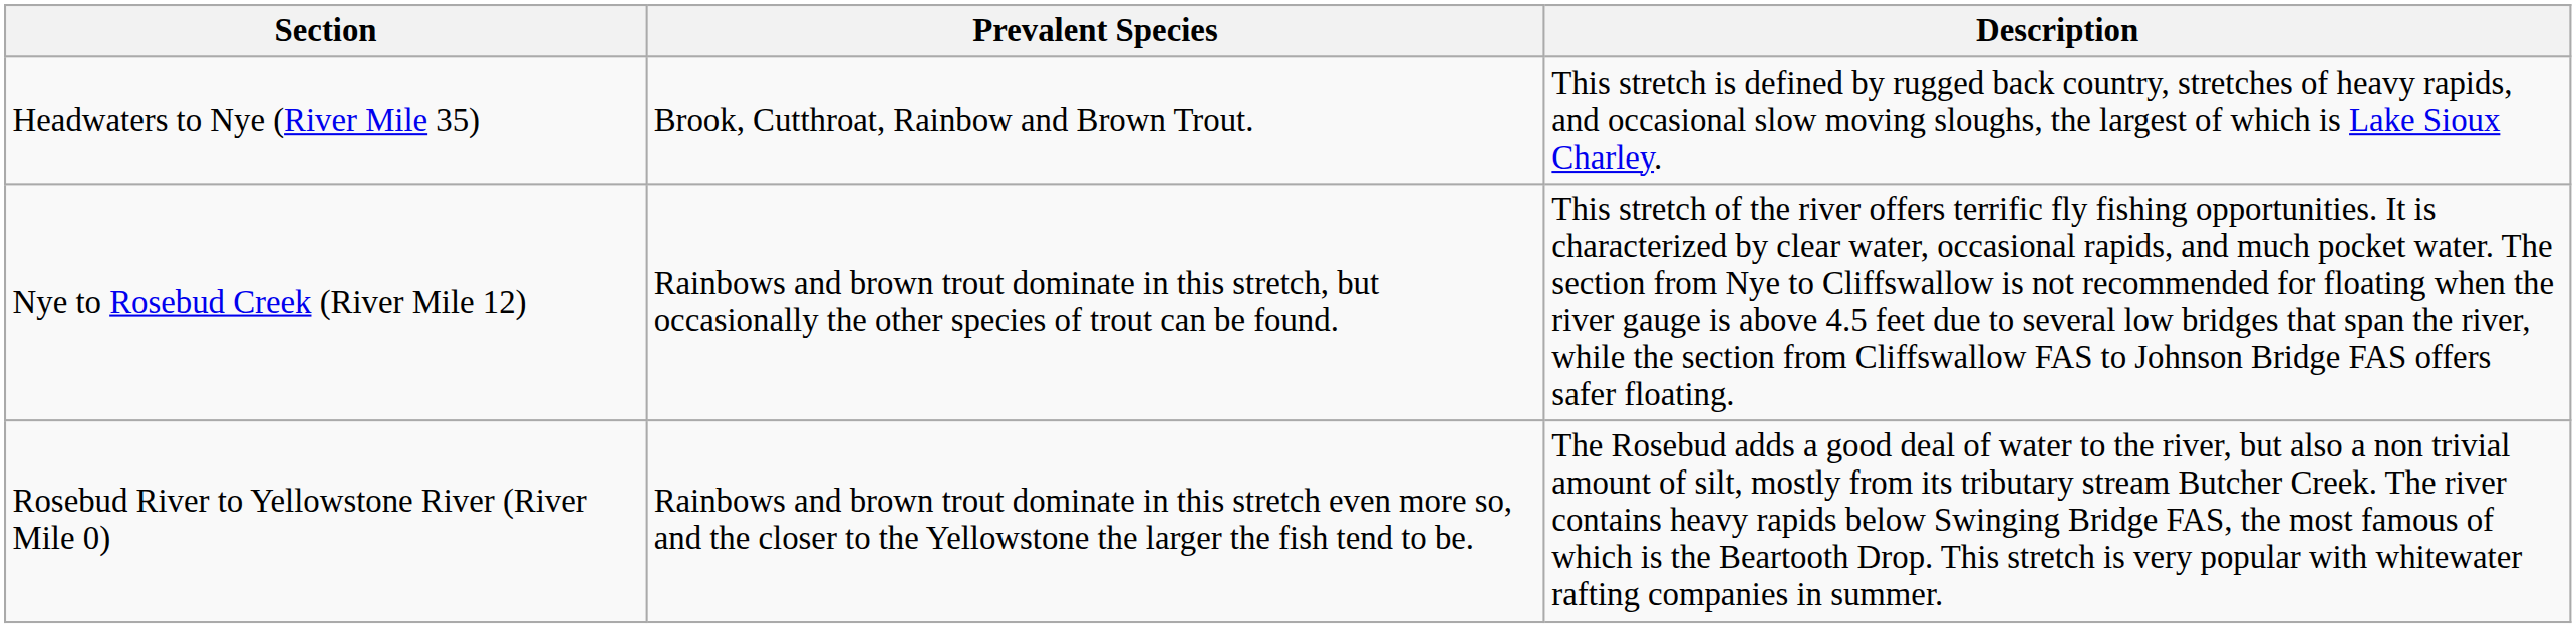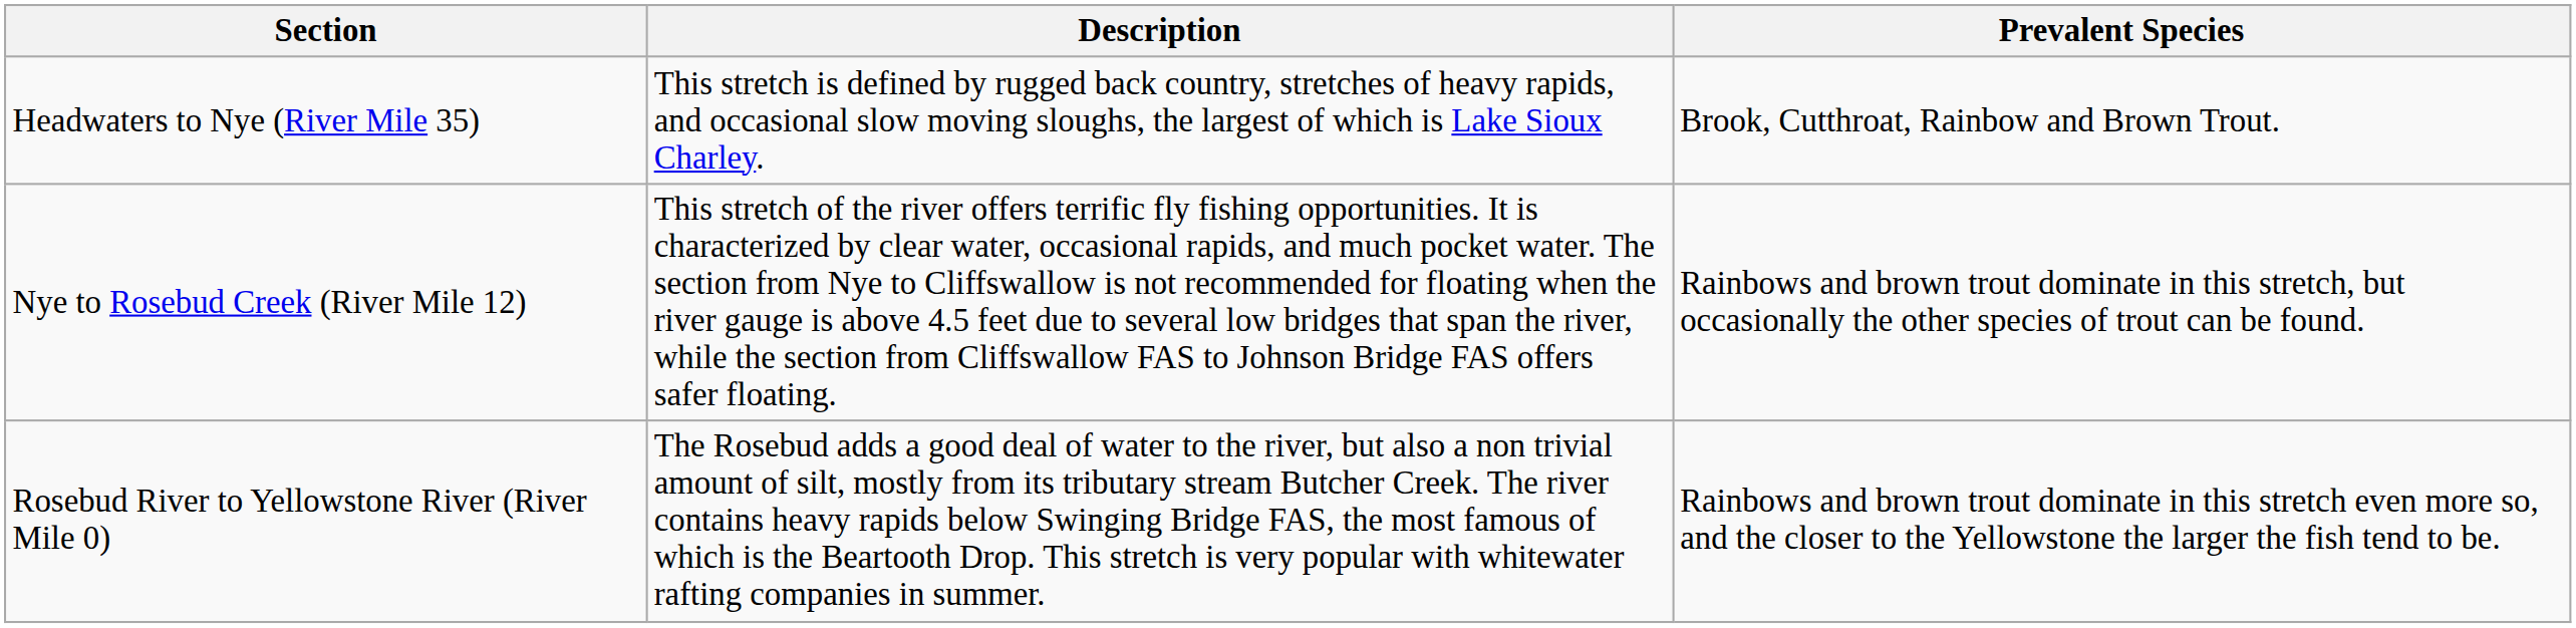columns swapped: Description <-> Prevalent Species
